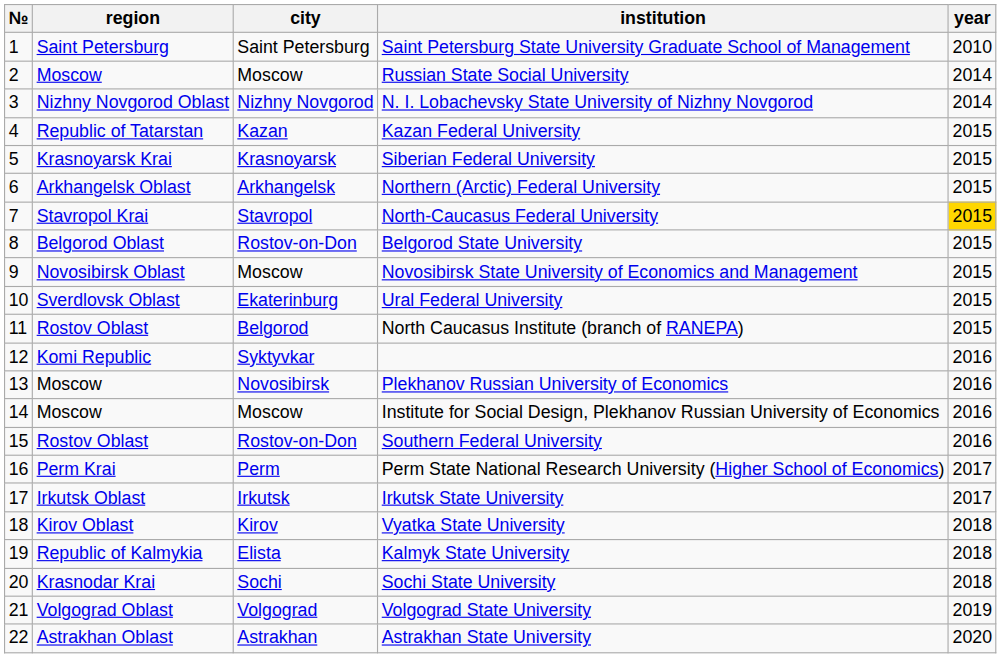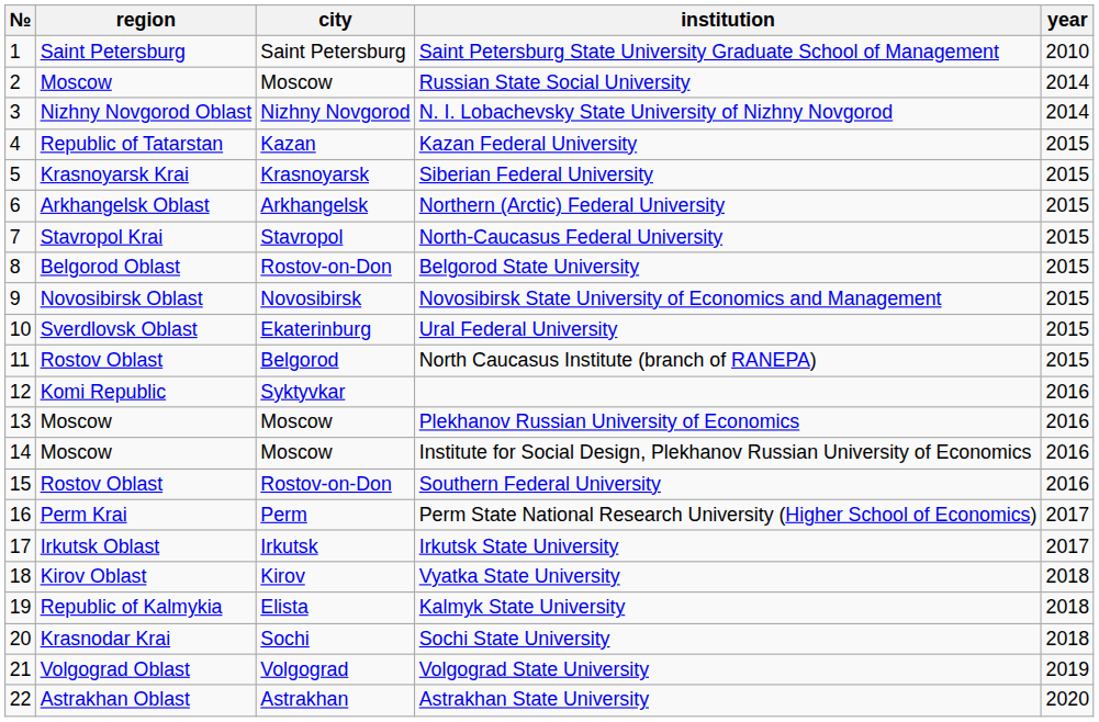North-Caucasus Federal University | year: gold background -> no background
Novosibirsk State University of Economics and Management | city: Moscow -> Novosibirsk
Plekhanov Russian University of Economics | city: Novosibirsk -> Moscow
